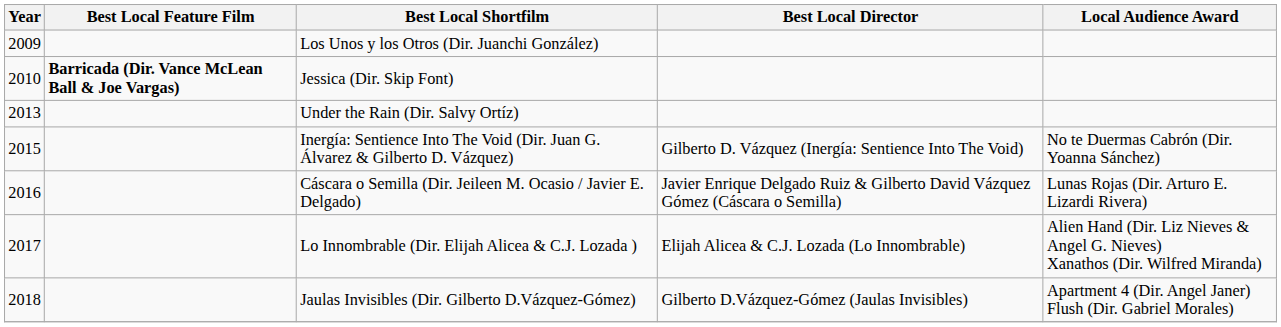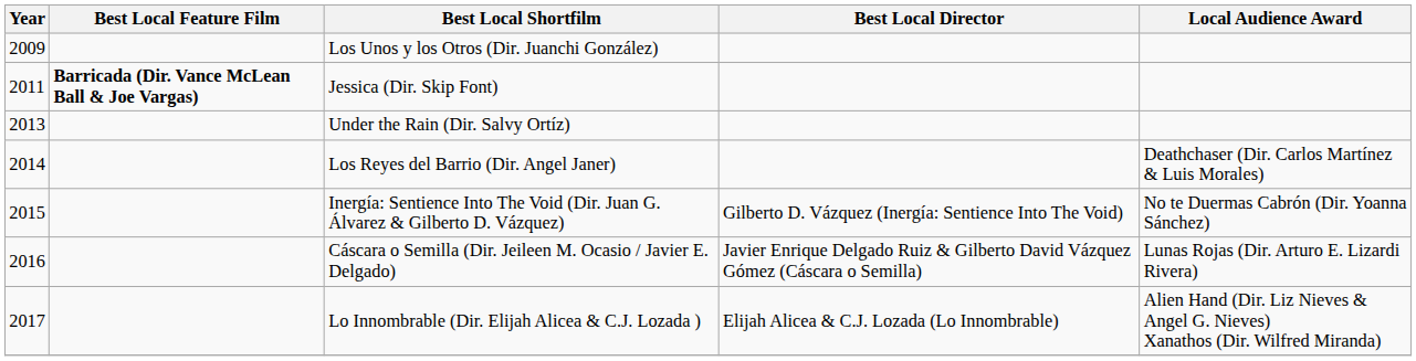Jessica (Dir. Skip Font) | Year: 2010 -> 2011
+ row: 2014 | Los Reyes del Barrio (Dir. Angel Janer) | Deathchaser (Dir. Carlos Martínez & Luis Morales)
- row: 2018 | Jaulas Invisibles (Dir. Gilberto D.Vázquez-Gómez) | Gilberto D.Vázquez-Gómez (Jaulas Invisibles) | Apartment 4 (Dir. Angel Janer) Flush (Dir. Gabriel Morales)
